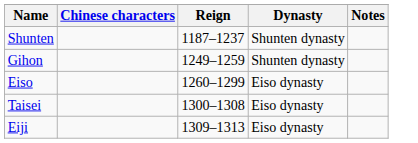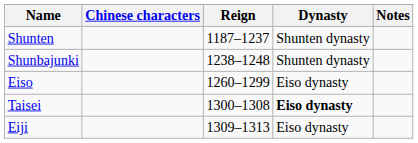+ row: Shunbajunki | 1238–1248 | Shunten dynasty
- row: Gihon | 1249–1259 | Shunten dynasty
Taisei | Dynasty: normal -> bold
